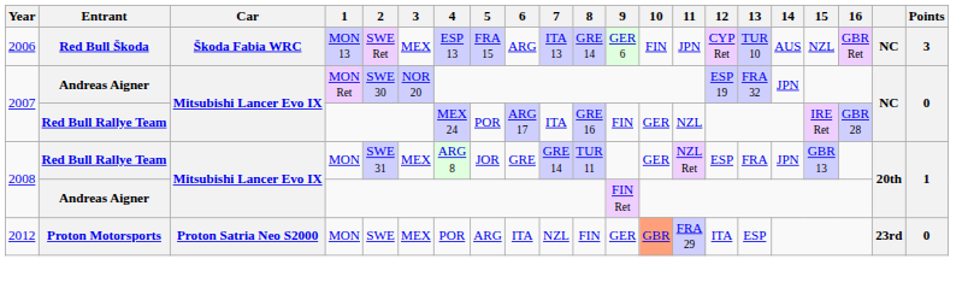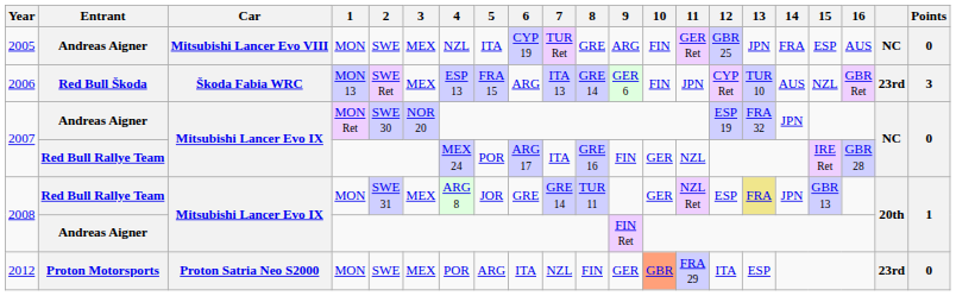+ row: 2005 | Andreas Aigner | Mitsubishi Lancer Evo VIII | MON | SWE | MEX | NZL | ITA | CYP 19 | TUR Ret | GRE | ARG | FIN | GER Ret | GBR 25 | JPN | FRA | ESP | AUS | NC | 0
2006 | column 20: NC -> 23rd
2008 / Red Bull Rallye Team | 13: no background -> khaki background
